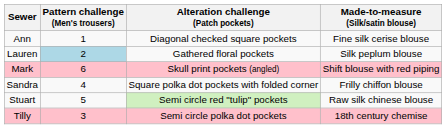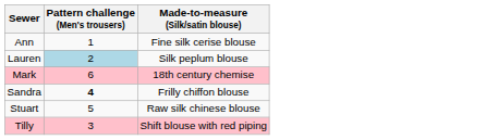- column: Alteration challenge (Patch pockets) | Diagonal checked square pockets | Gathered floral pockets | Skull print pockets (angled) | Square polka dot pockets with folded corner | Semi circle red "tulip" pockets | Semi circle polka dot pockets
Mark | Made-to-measure (Silk/satin blouse): Shift blouse with red piping -> 18th century chemise
Sandra | Pattern challenge (Men's trousers): normal -> bold
Tilly | Made-to-measure (Silk/satin blouse): 18th century chemise -> Shift blouse with red piping
